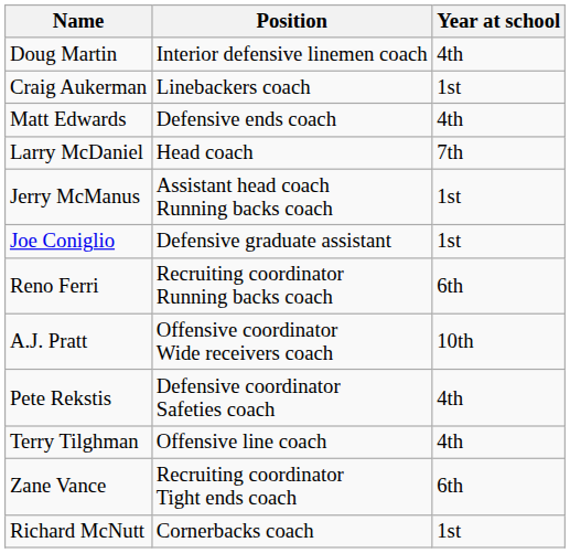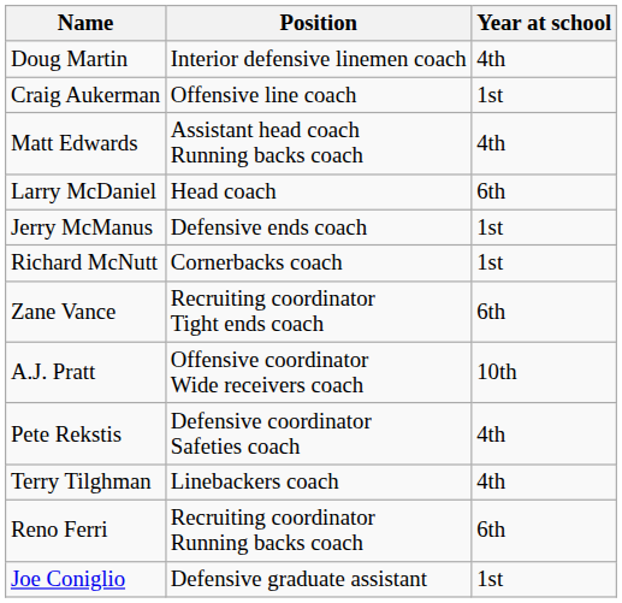Craig Aukerman | Position: Linebackers coach -> Offensive line coach
Matt Edwards | Position: Defensive ends coach -> Assistant head coach Running backs coach
Larry McDaniel | Year at school: 7th -> 6th
Jerry McManus | Position: Assistant head coach Running backs coach -> Defensive ends coach
rows swapped: Richard McNutt <-> Joe Coniglio
rows swapped: Reno Ferri <-> Zane Vance
Terry Tilghman | Position: Offensive line coach -> Linebackers coach
